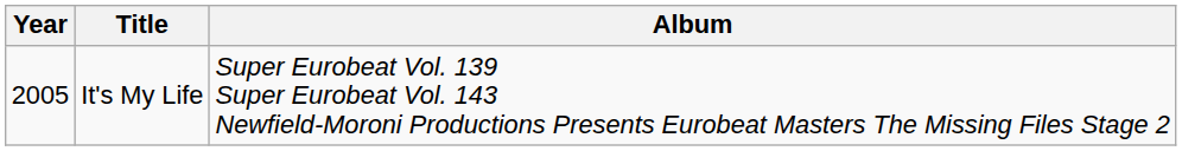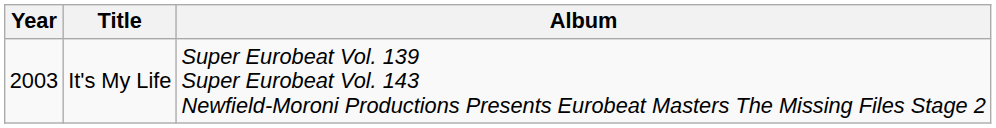It's My Life | Year: 2005 -> 2003
